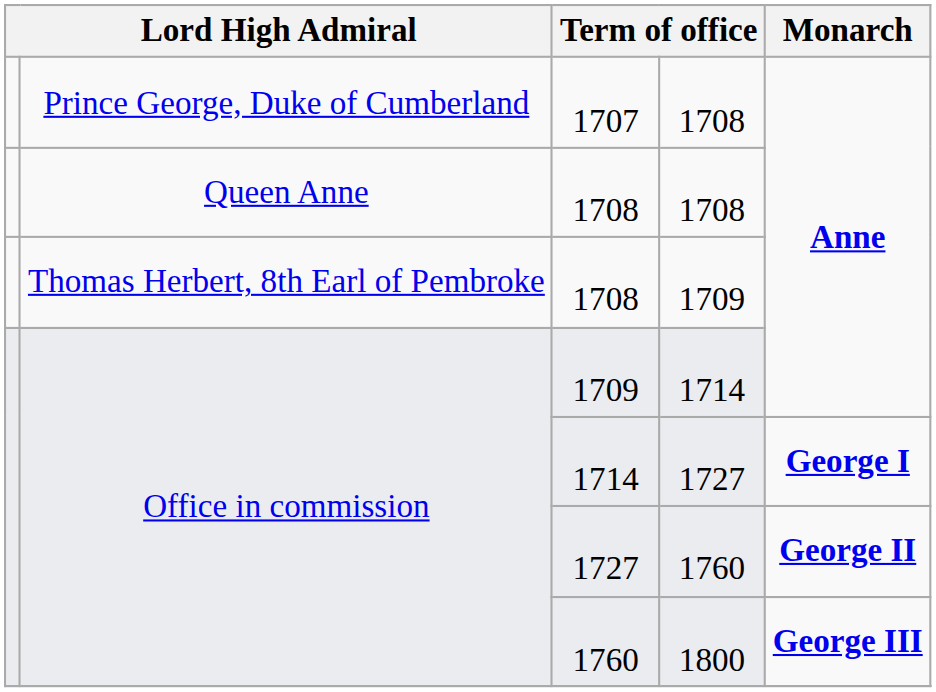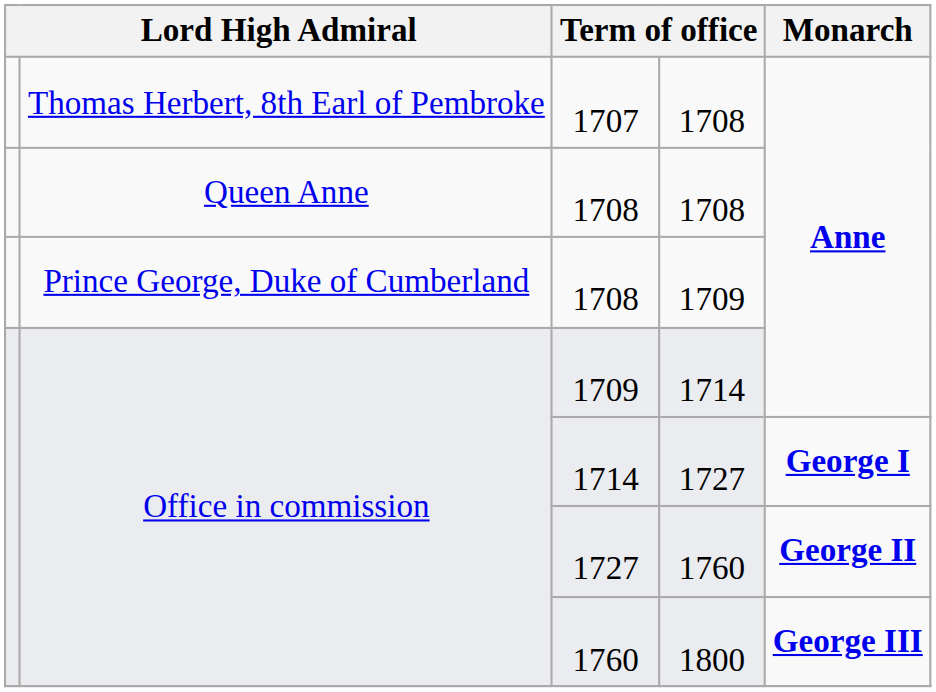1707 | column 2: Prince George, Duke of Cumberland -> Thomas Herbert, 8th Earl of Pembroke
1708 / 1709 | column 2: Thomas Herbert, 8th Earl of Pembroke -> Prince George, Duke of Cumberland
